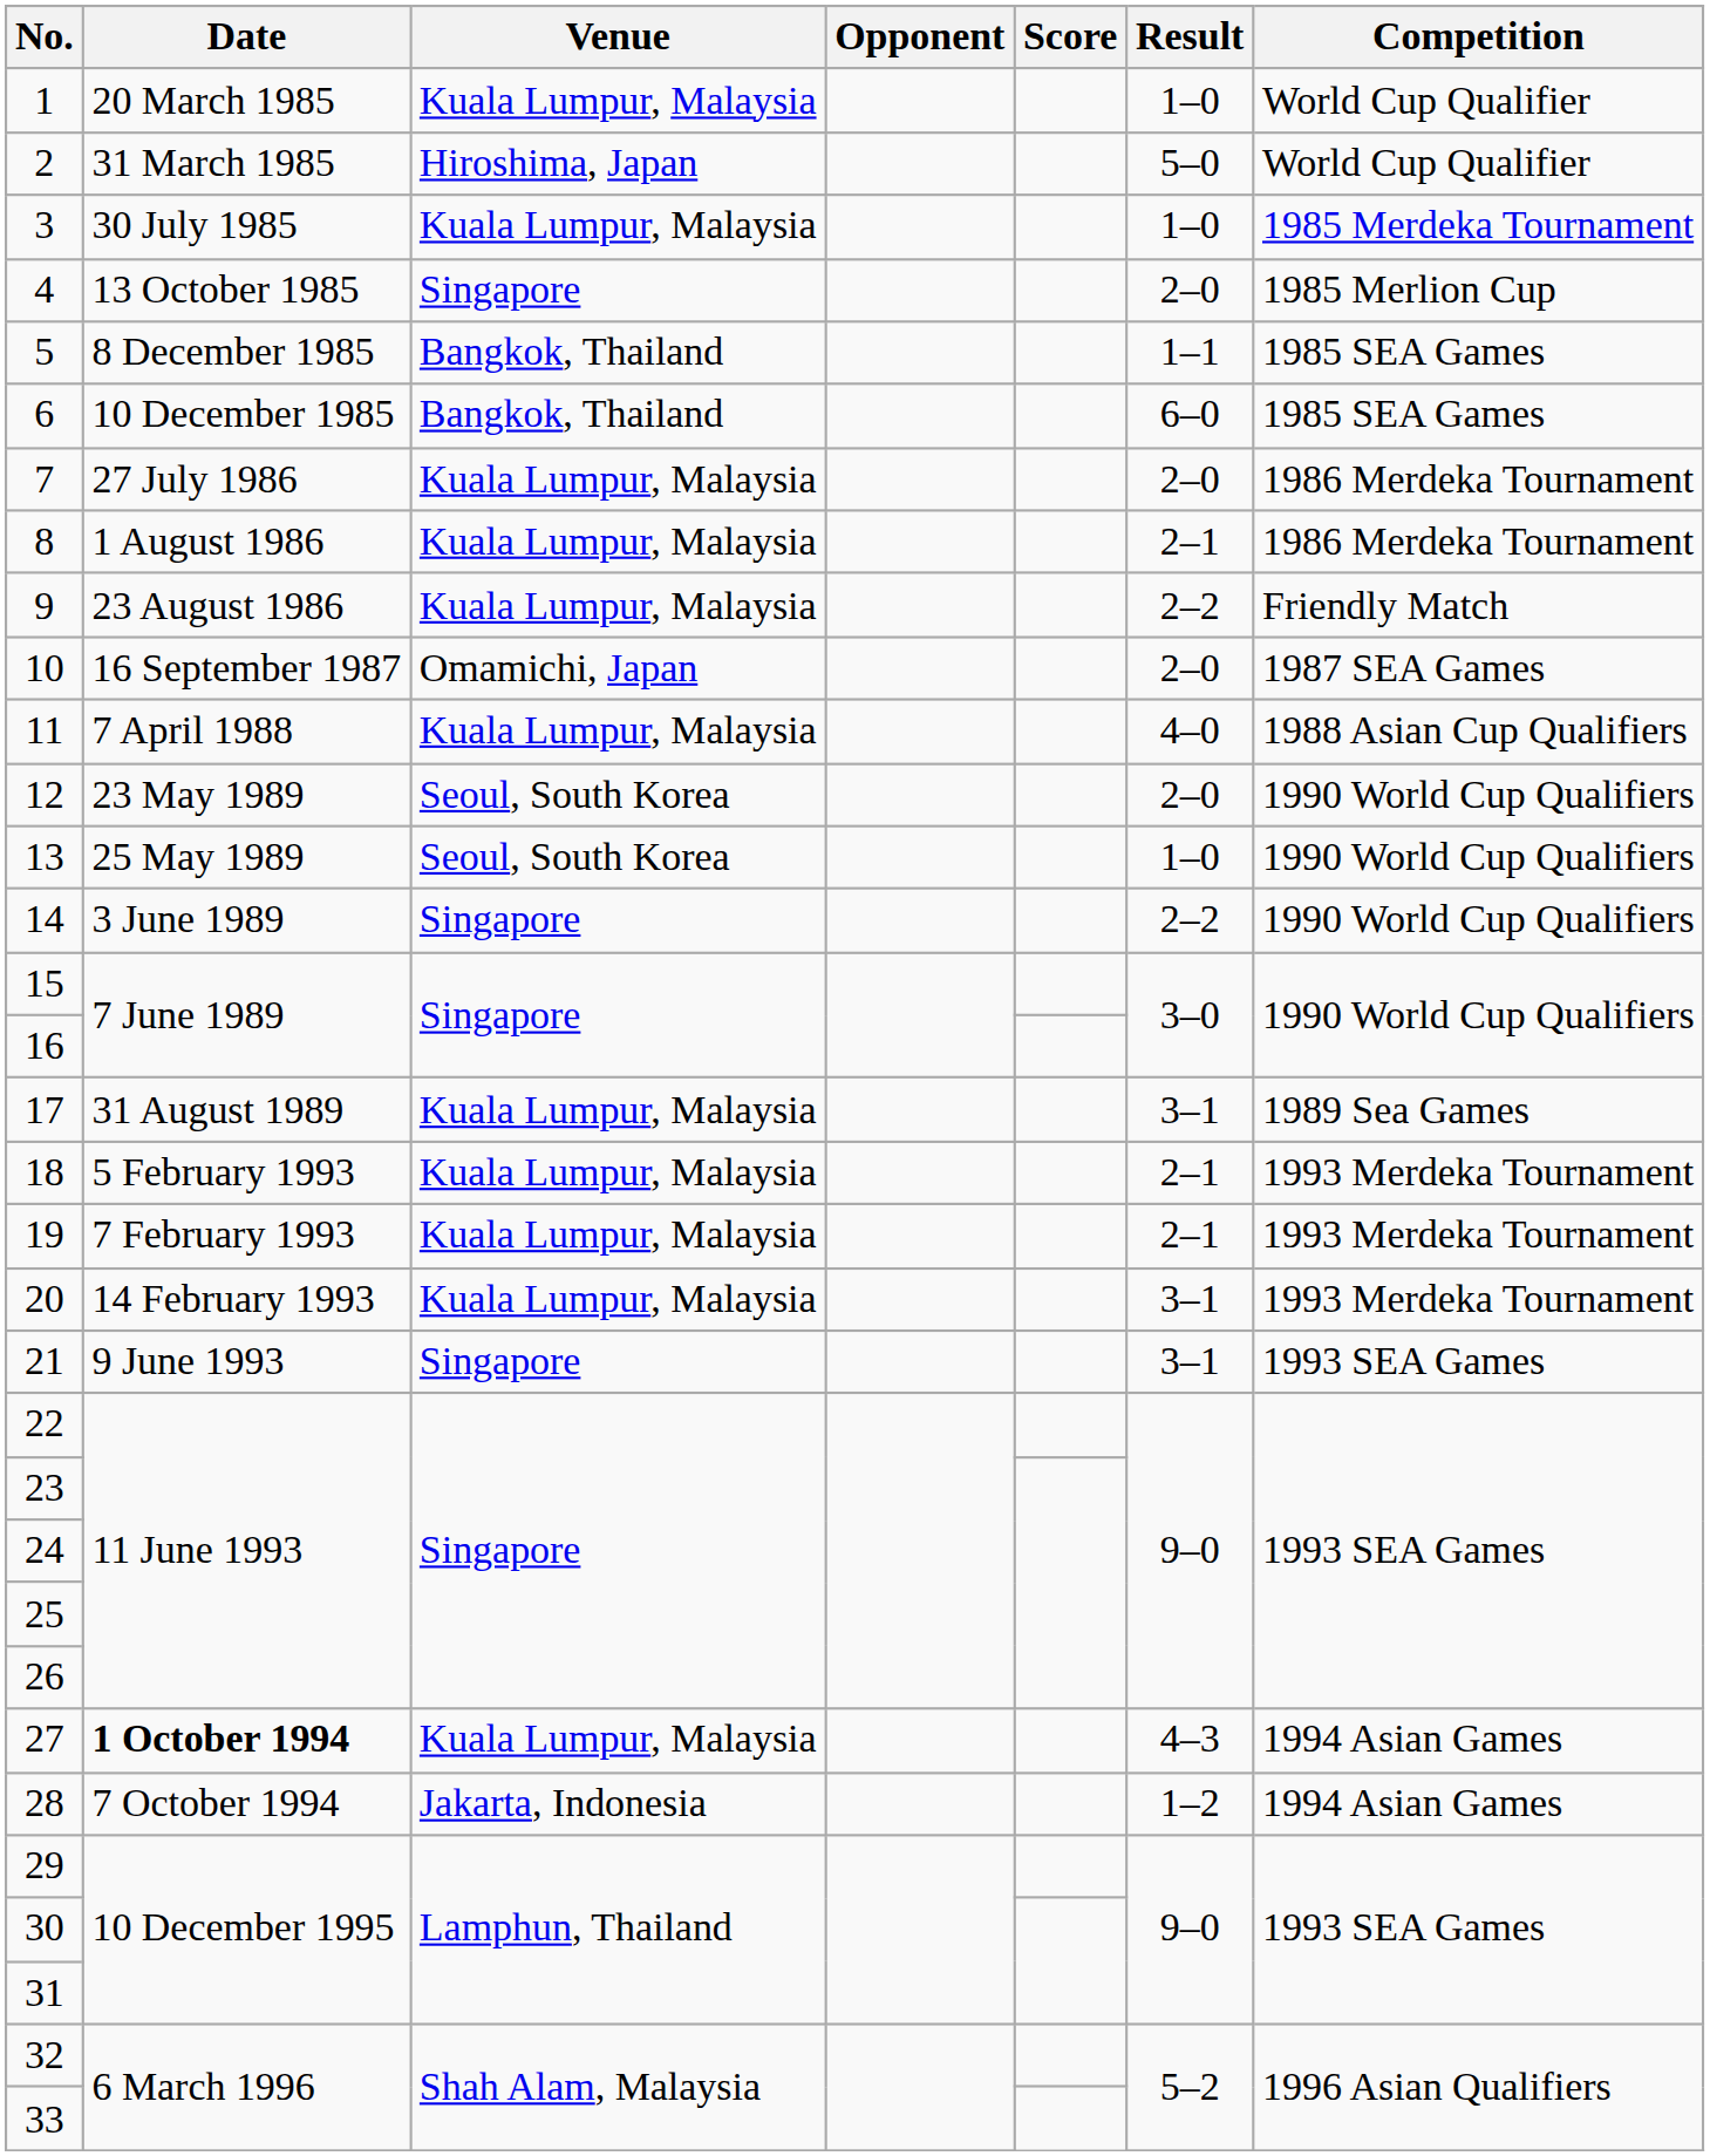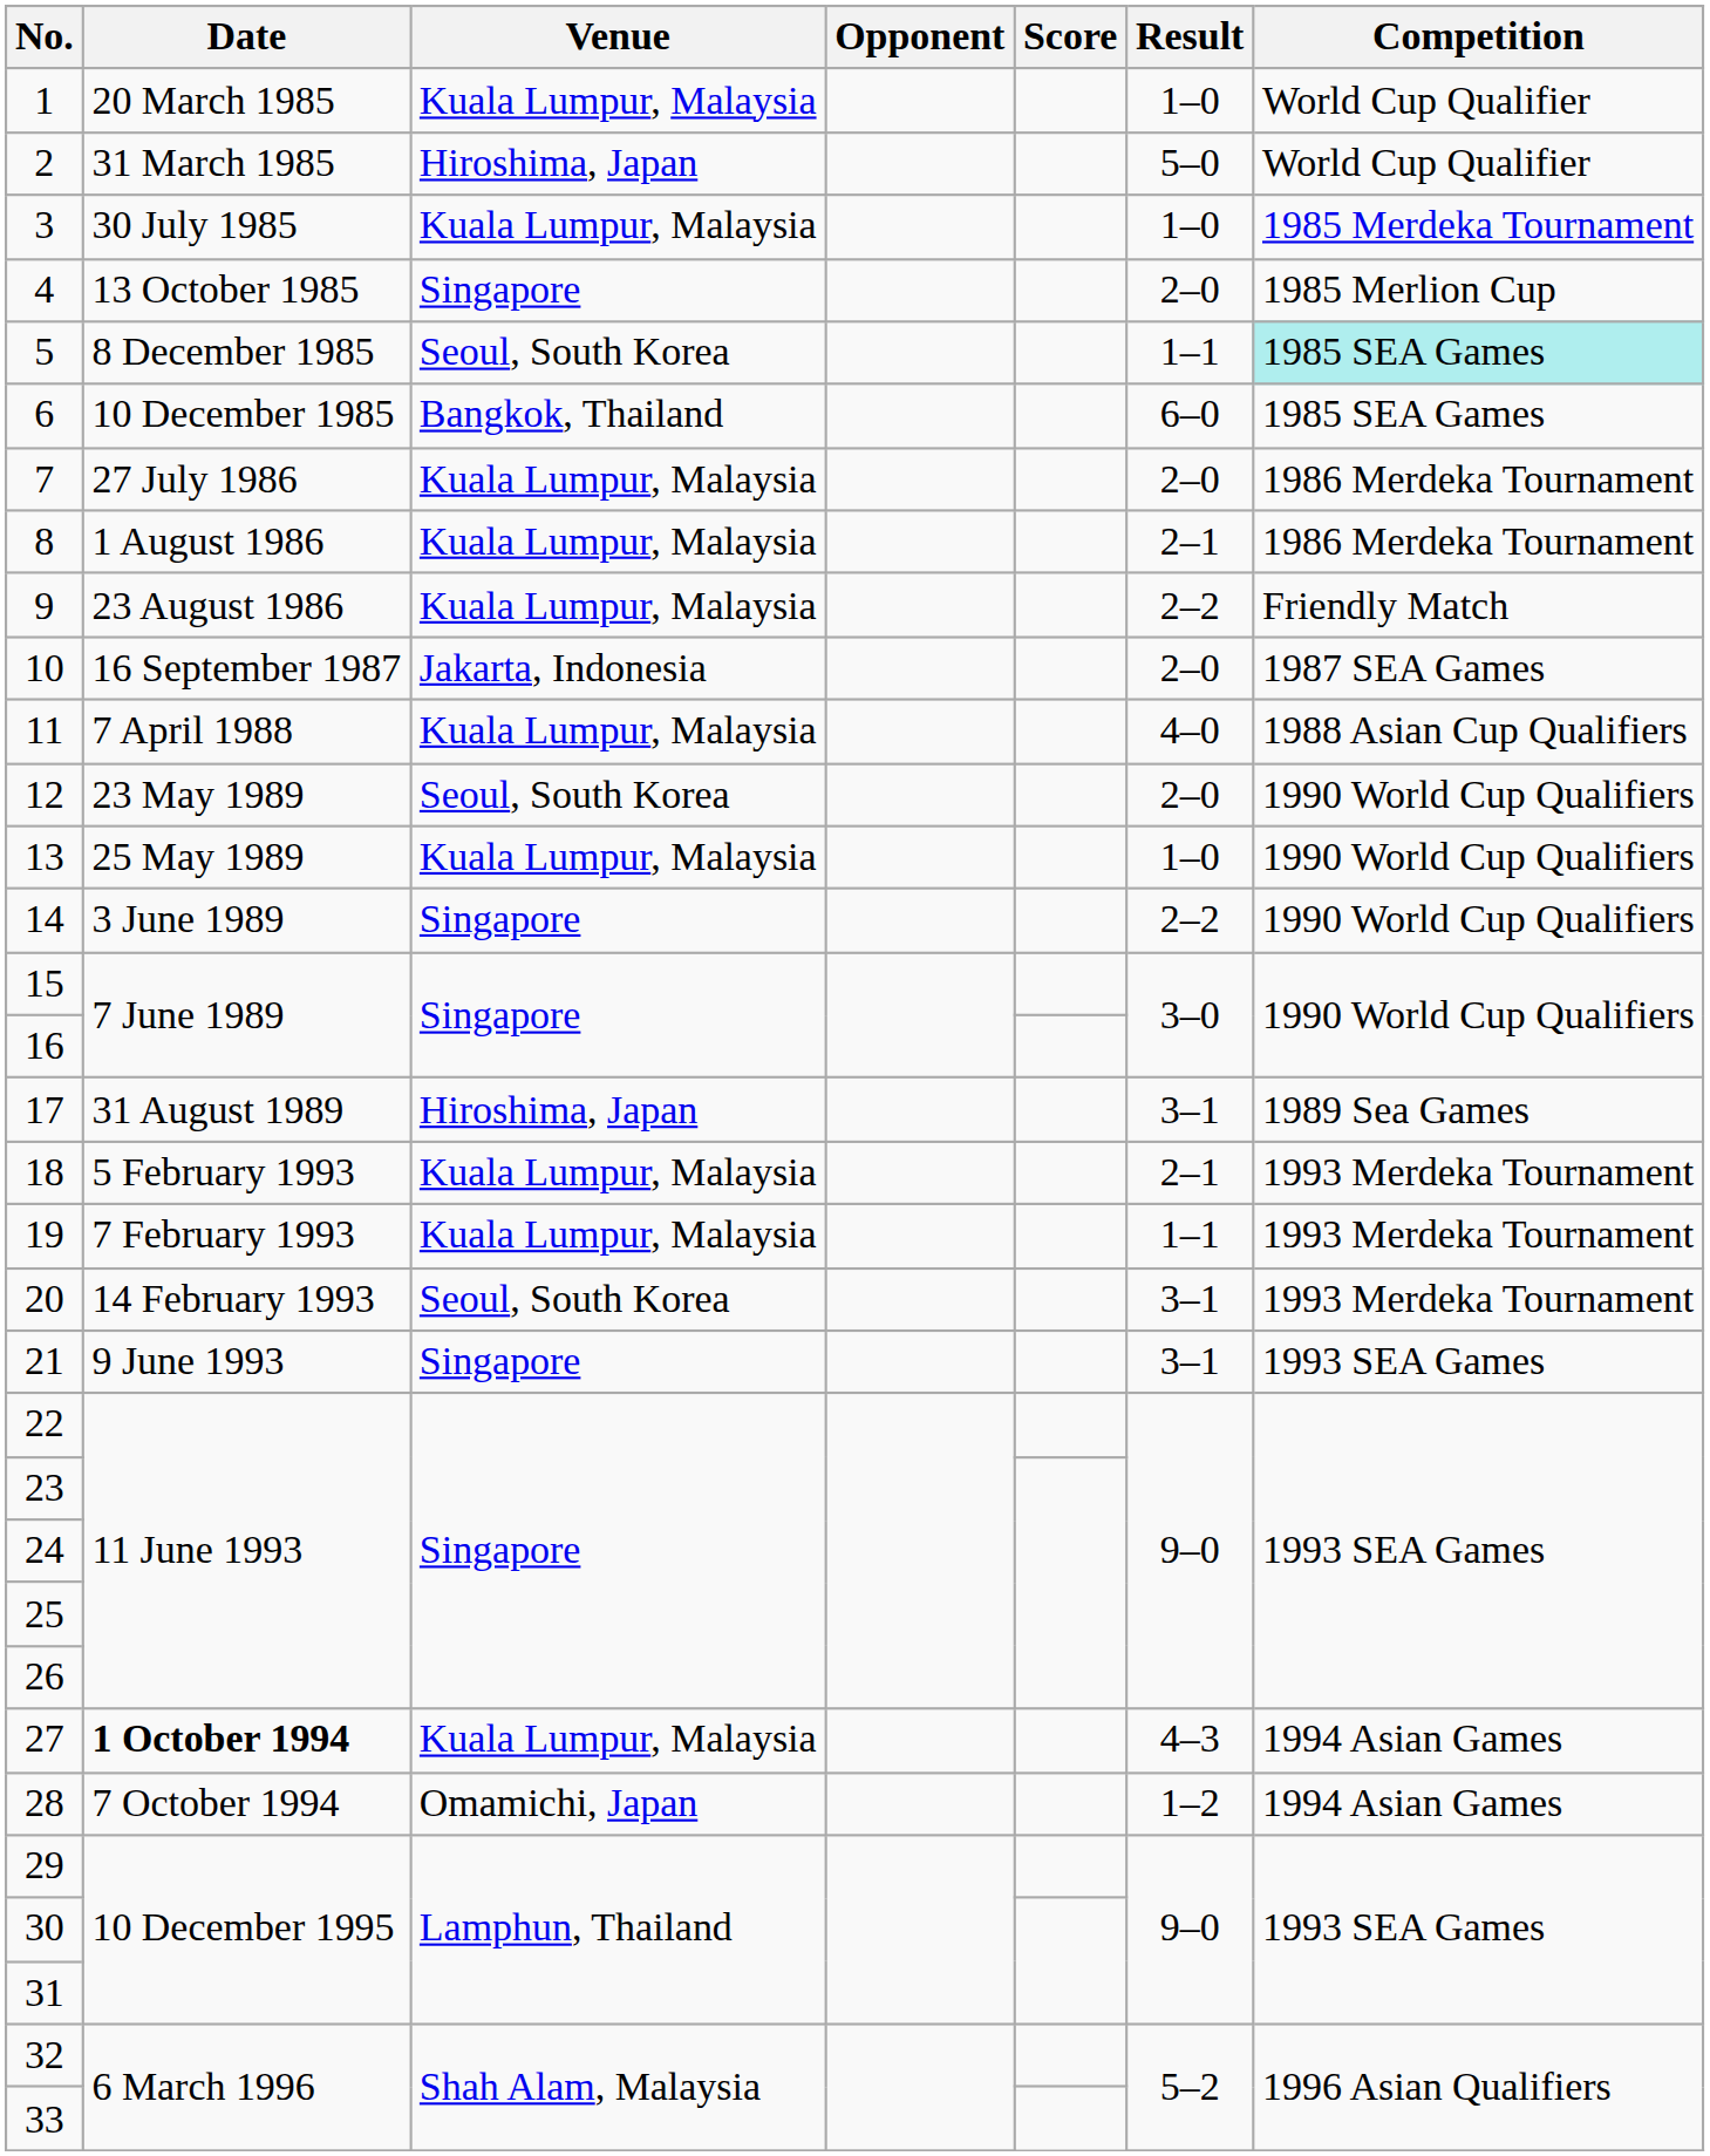5 | Venue: Bangkok, Thailand -> Seoul, South Korea
5 | Competition: no background -> paleturquoise background
10 | Venue: Omamichi, Japan -> Jakarta, Indonesia
13 | Venue: Seoul, South Korea -> Kuala Lumpur, Malaysia
17 | Venue: Kuala Lumpur, Malaysia -> Hiroshima, Japan
19 | Result: 2–1 -> 1–1
20 | Venue: Kuala Lumpur, Malaysia -> Seoul, South Korea
28 | Venue: Jakarta, Indonesia -> Omamichi, Japan
